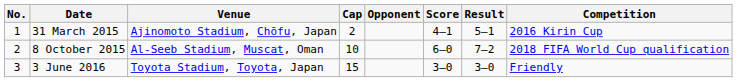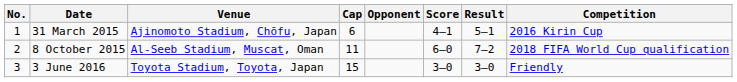31 March 2015 | Cap: 2 -> 6
8 October 2015 | Cap: 10 -> 11
